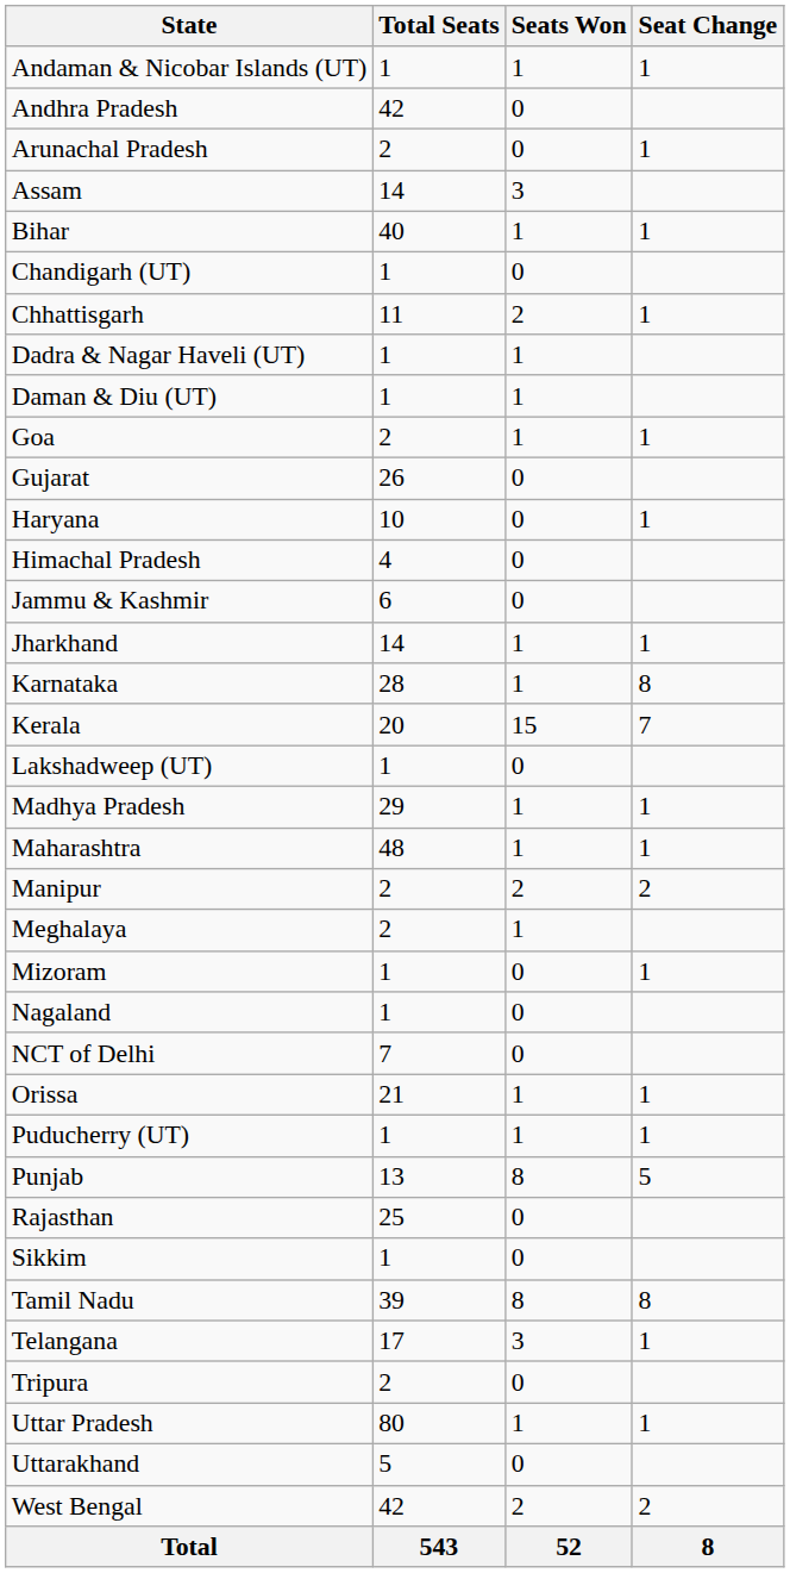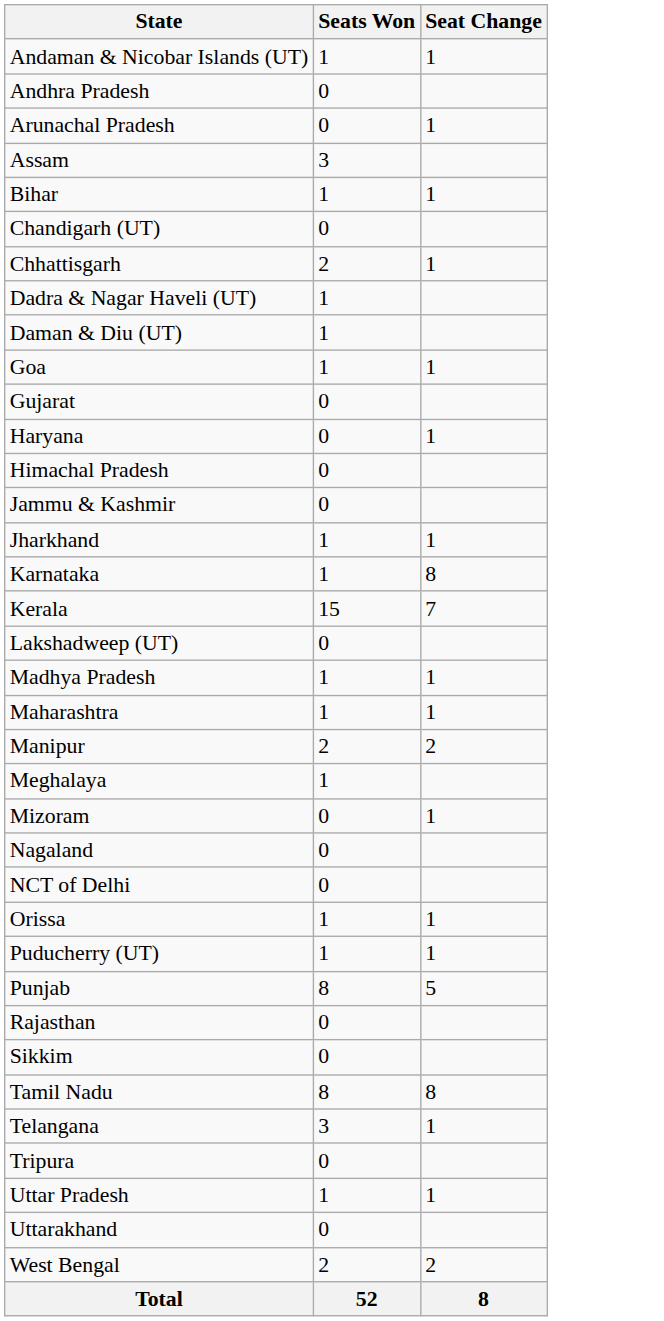- column: Total Seats | 1 | 42 | 2 | 14 | 40 | 1 | 11 | 1 | 1 | 2 | 26 | 10 | 4 | 6 | 14 | 28 | 20 | 1 | 29 | 48 | 2 | 2 | 1 | 1 | 7 | 21 | 1 | 13 | 25 | 1 | 39 | 17 | 2 | 80 | 5 | 42 | 543
